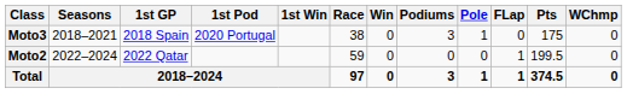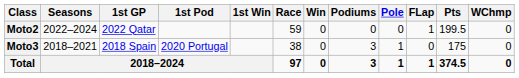rows swapped: Moto3 <-> Moto2
